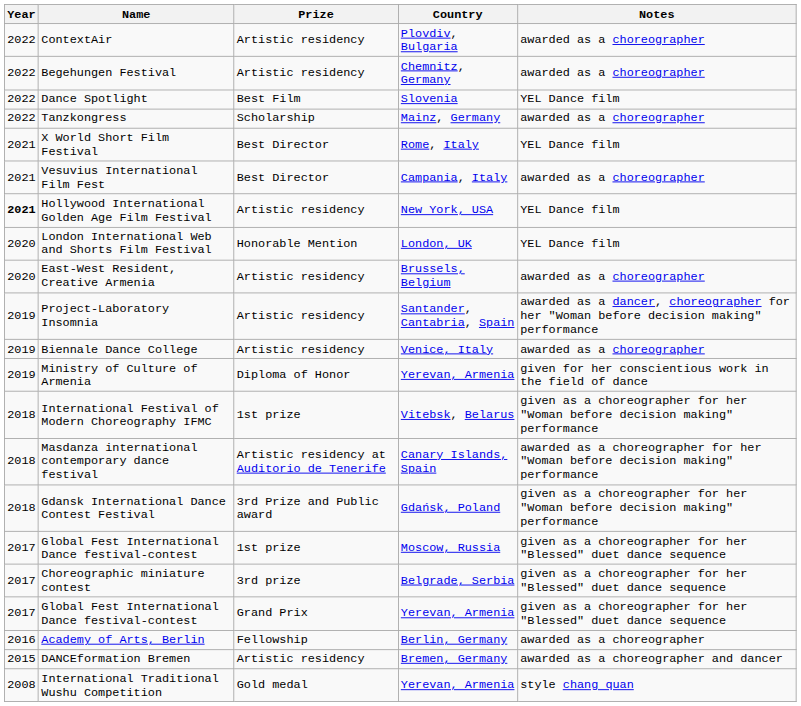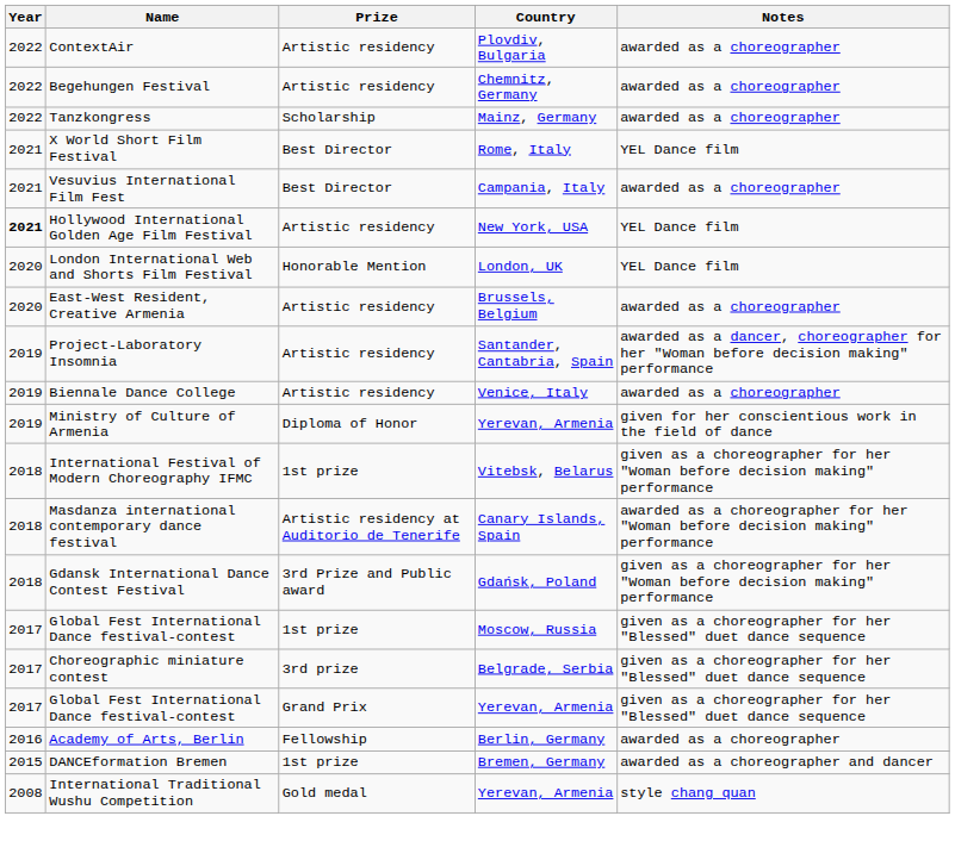- row: 2022 | Dance Spotlight | Best Film | Slovenia | YEL Dance film
DANCEformation Bremen | Prize: Artistic residency -> 1st prize
